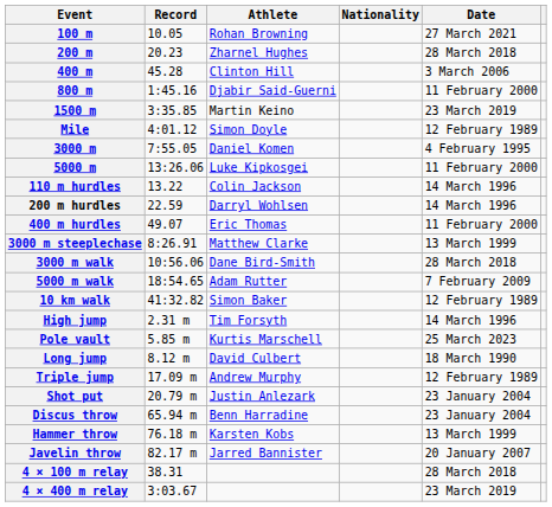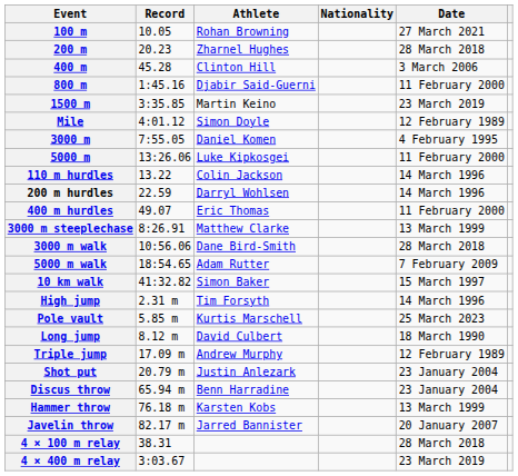10 km walk | Date: 12 February 1989 -> 15 March 1997
